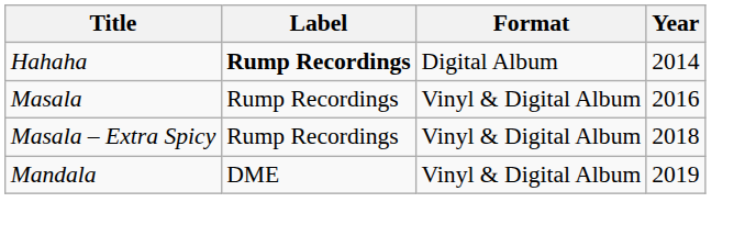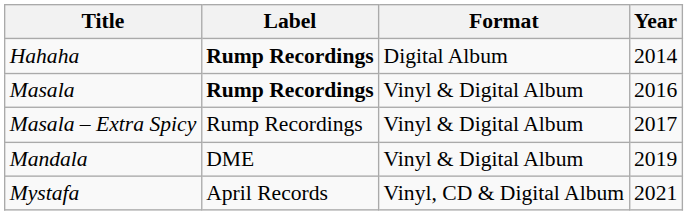Masala | Label: normal -> bold
Masala – Extra Spicy | Year: 2018 -> 2017
+ row: Mystafa | April Records | Vinyl, CD & Digital Album | 2021
